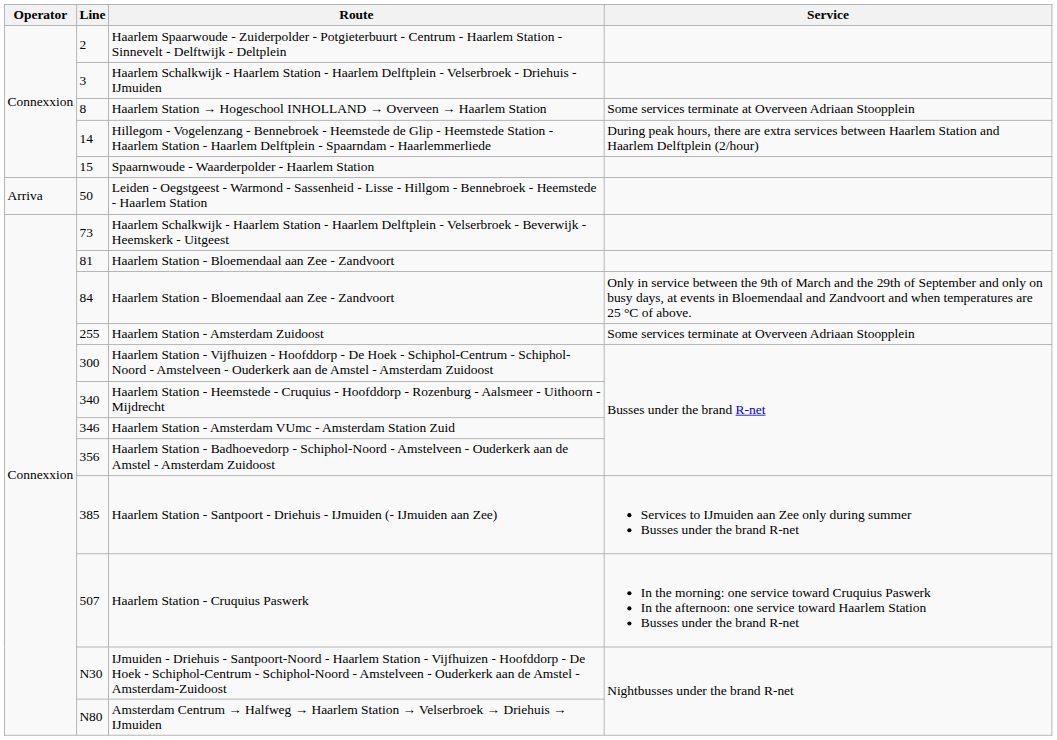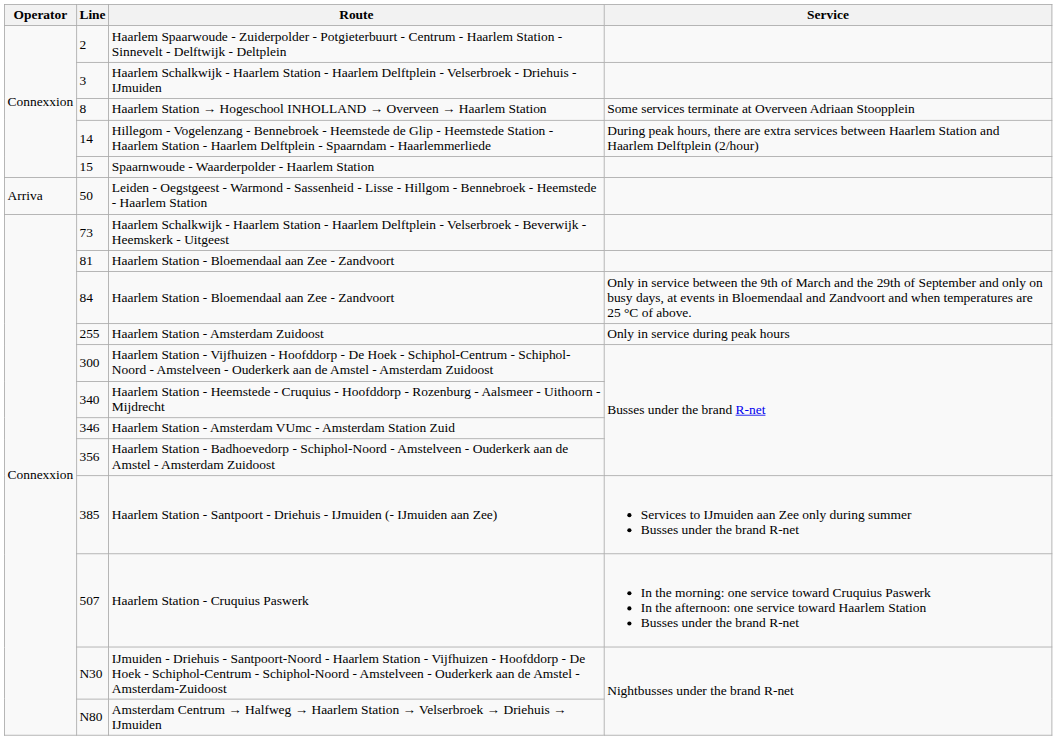Haarlem Station - Amsterdam Zuidoost | Service: Some services terminate at Overveen Adriaan Stoopplein -> Only in service during peak hours
